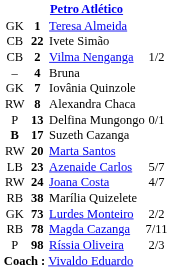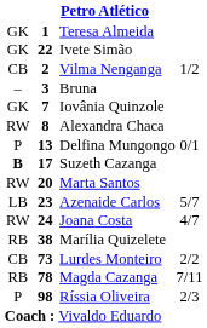Ivete Simão | column 1: CB -> GK
Bruna | column 2: 4 -> 3
Lurdes Monteiro | column 1: GK -> CB
